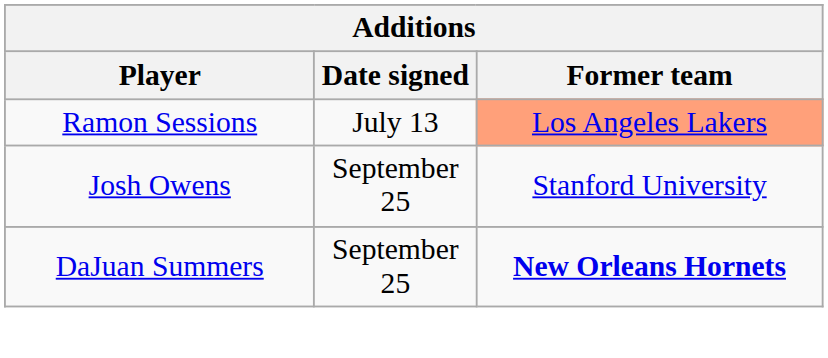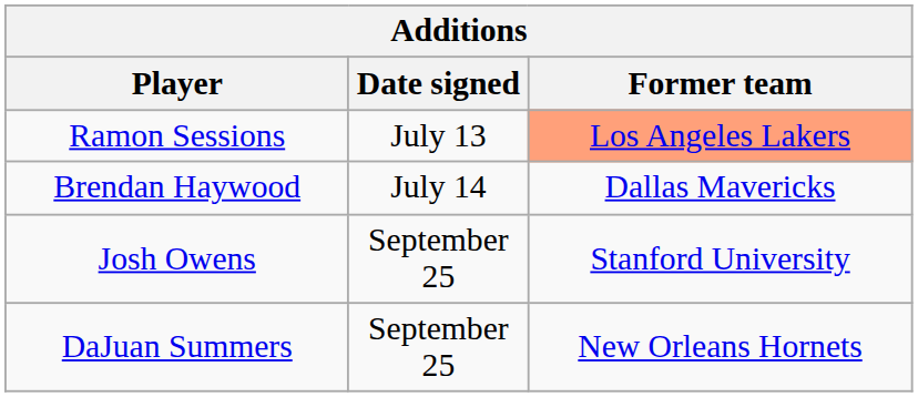+ row: Brendan Haywood | July 14 | Dallas Mavericks
DaJuan Summers | Former team: bold -> normal
